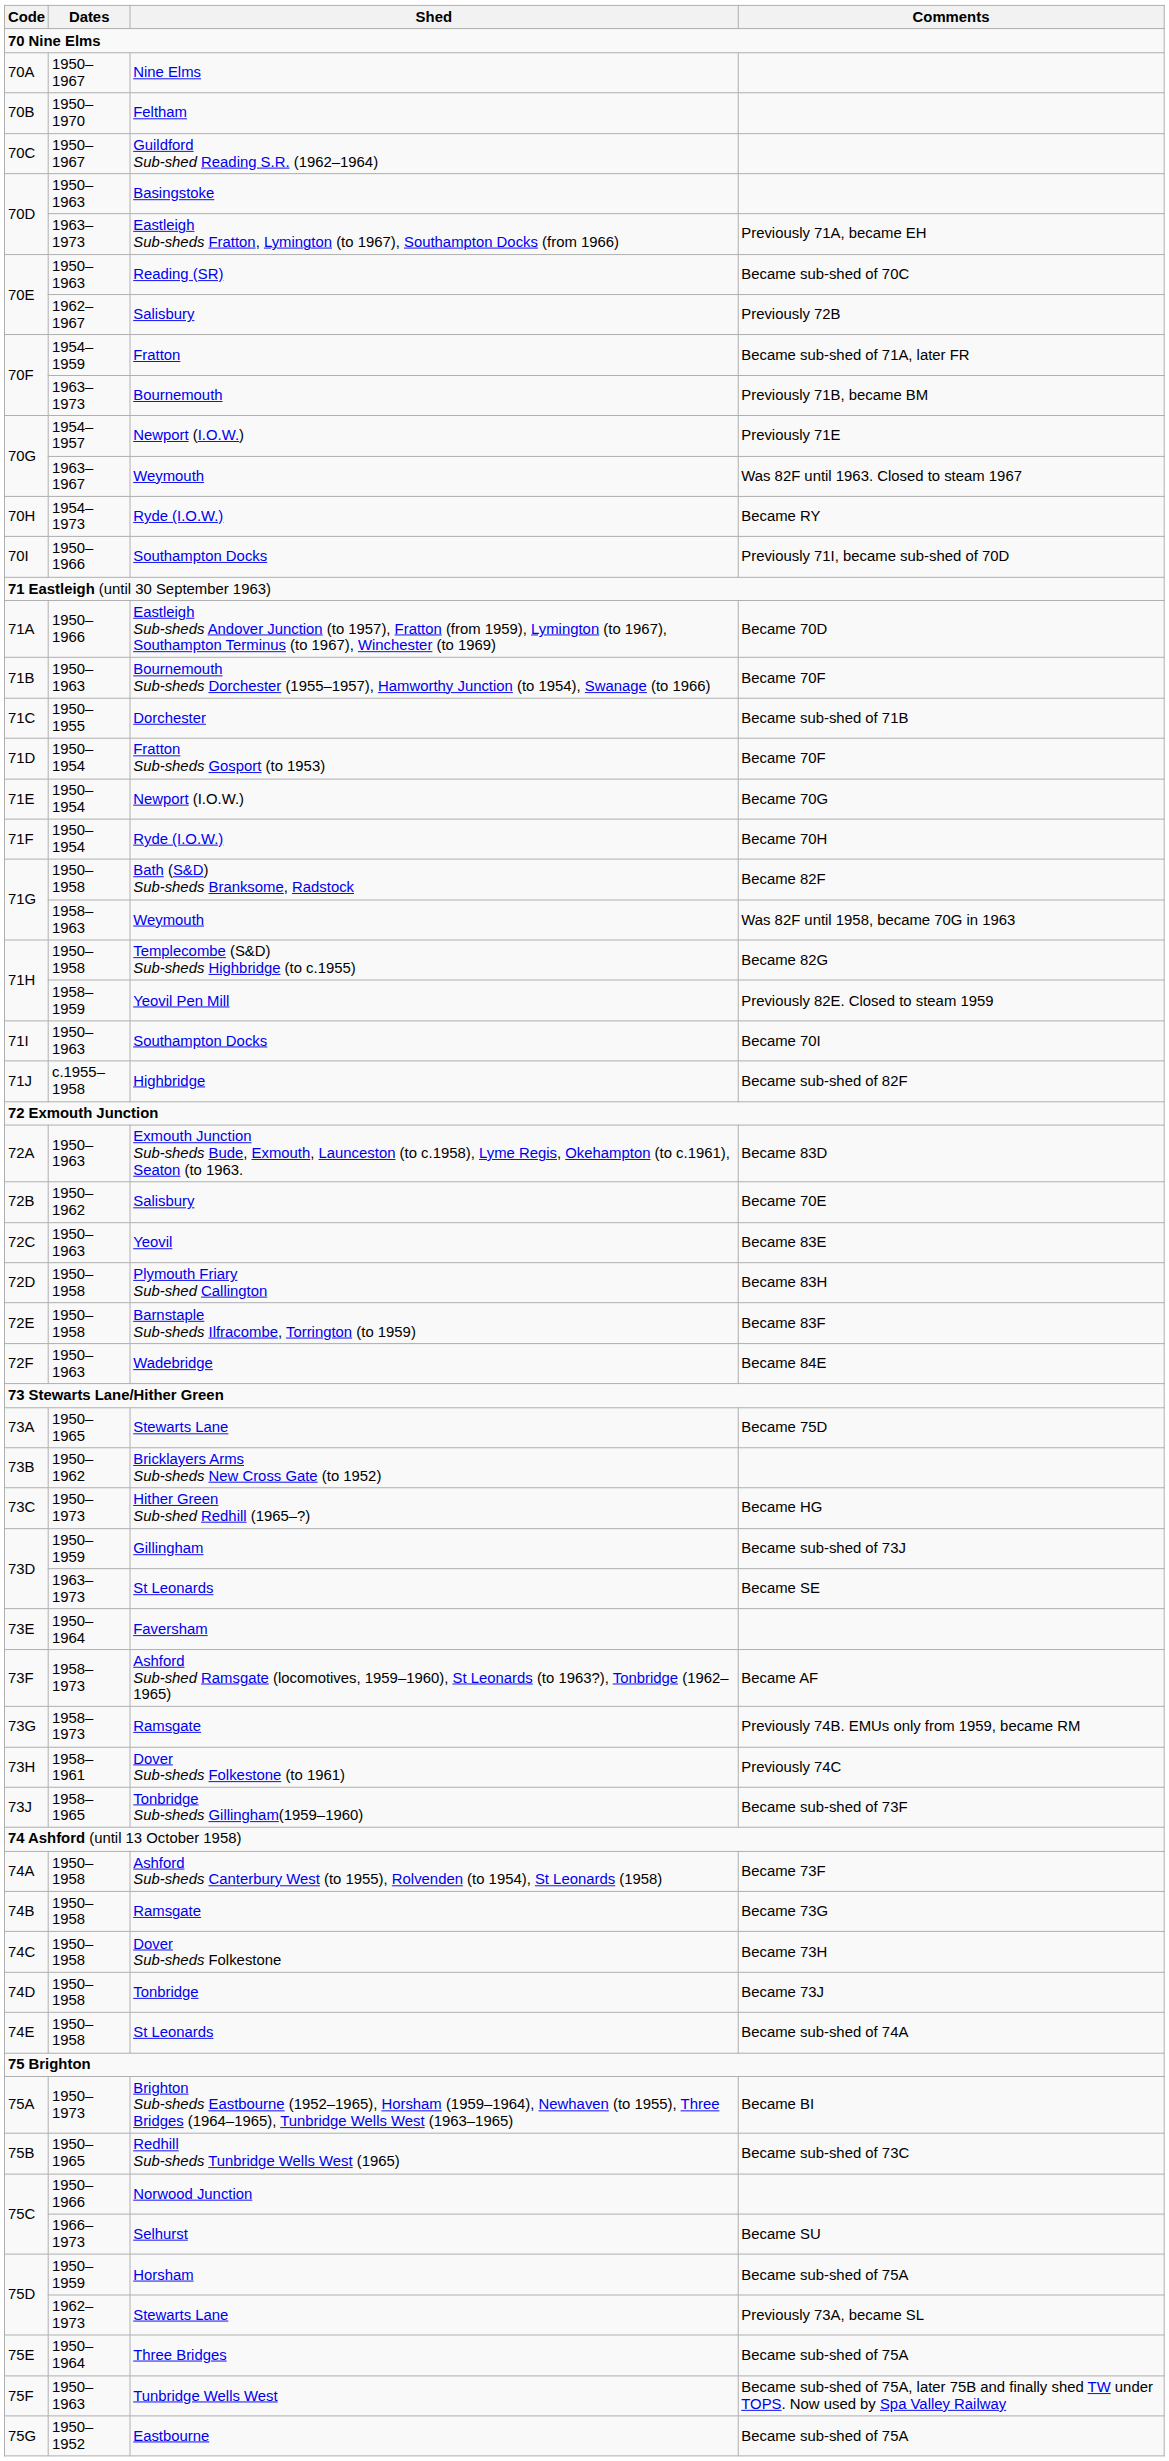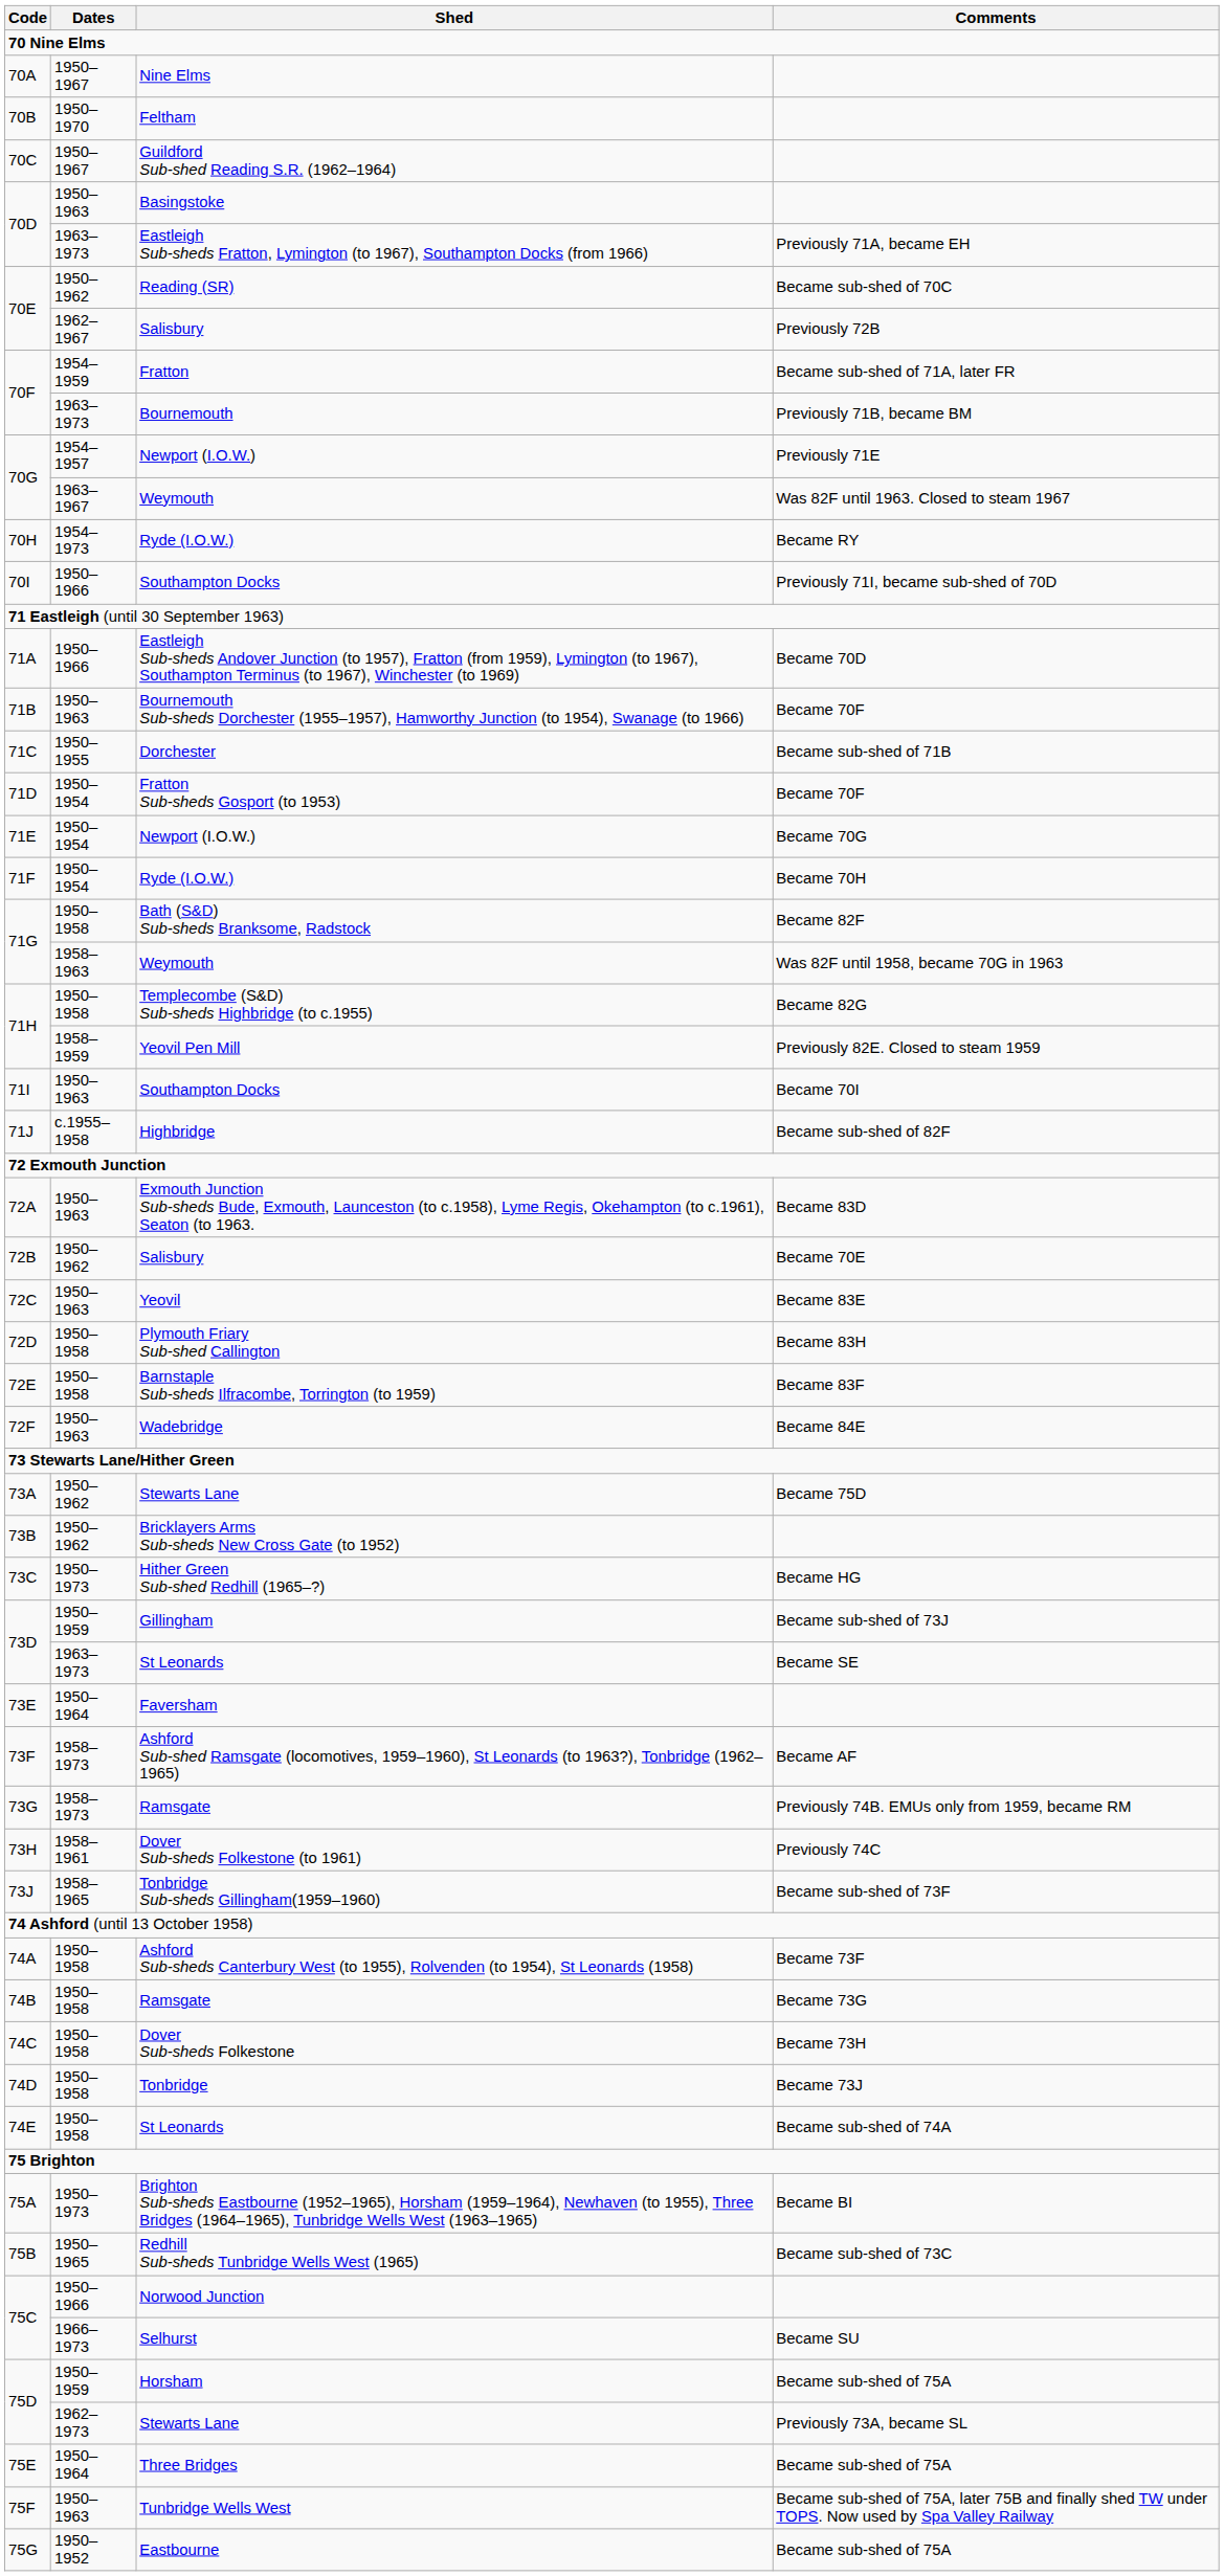Reading (SR) | Dates: 1950–1963 -> 1950–1962
73A / Stewarts Lane | Dates: 1950–1965 -> 1950–1962
